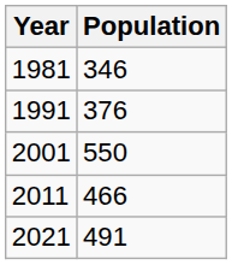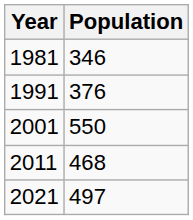2011 | Population: 466 -> 468
2021 | Population: 491 -> 497
